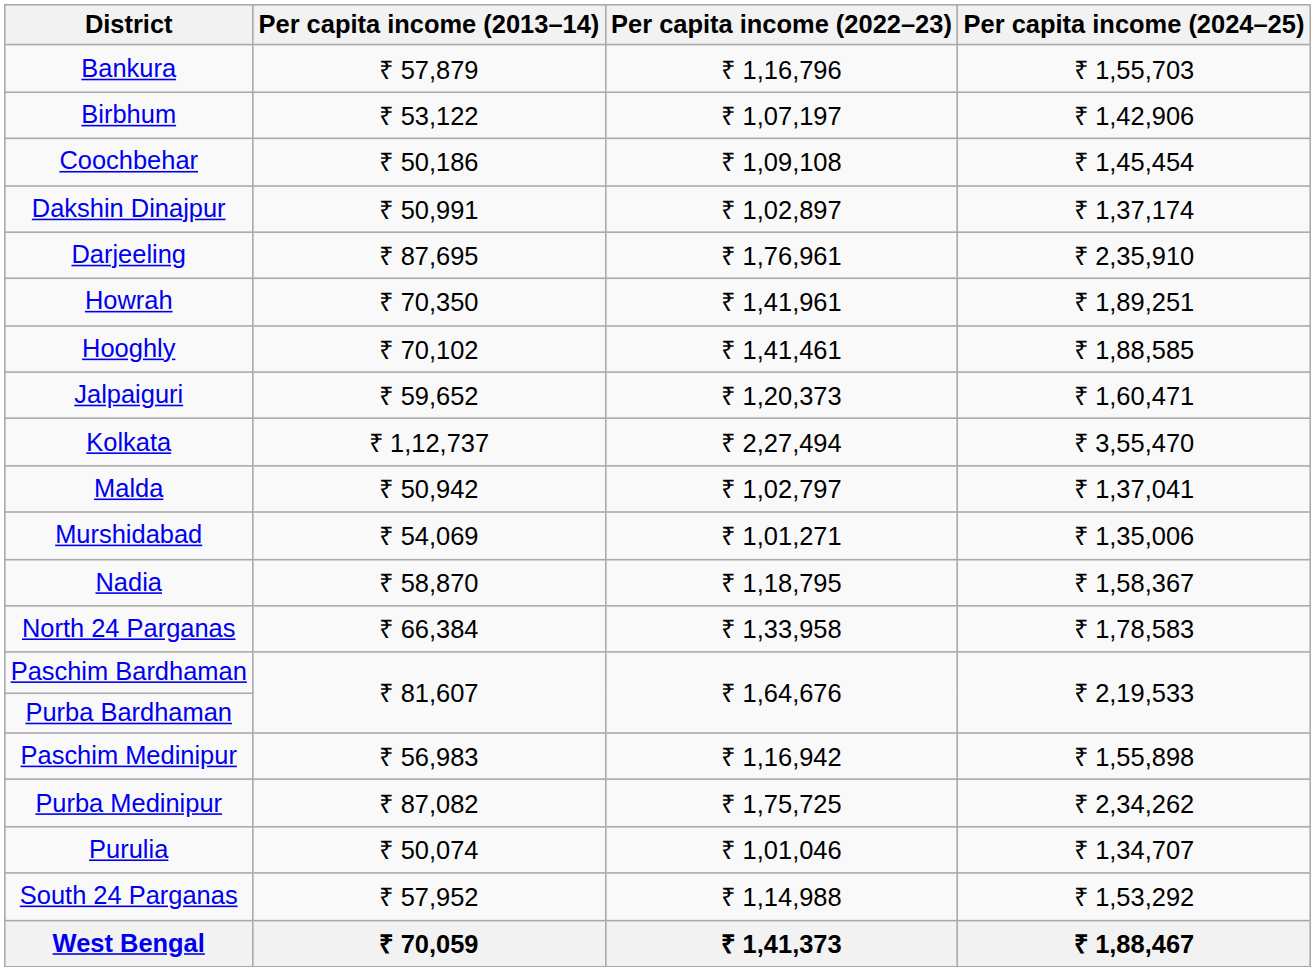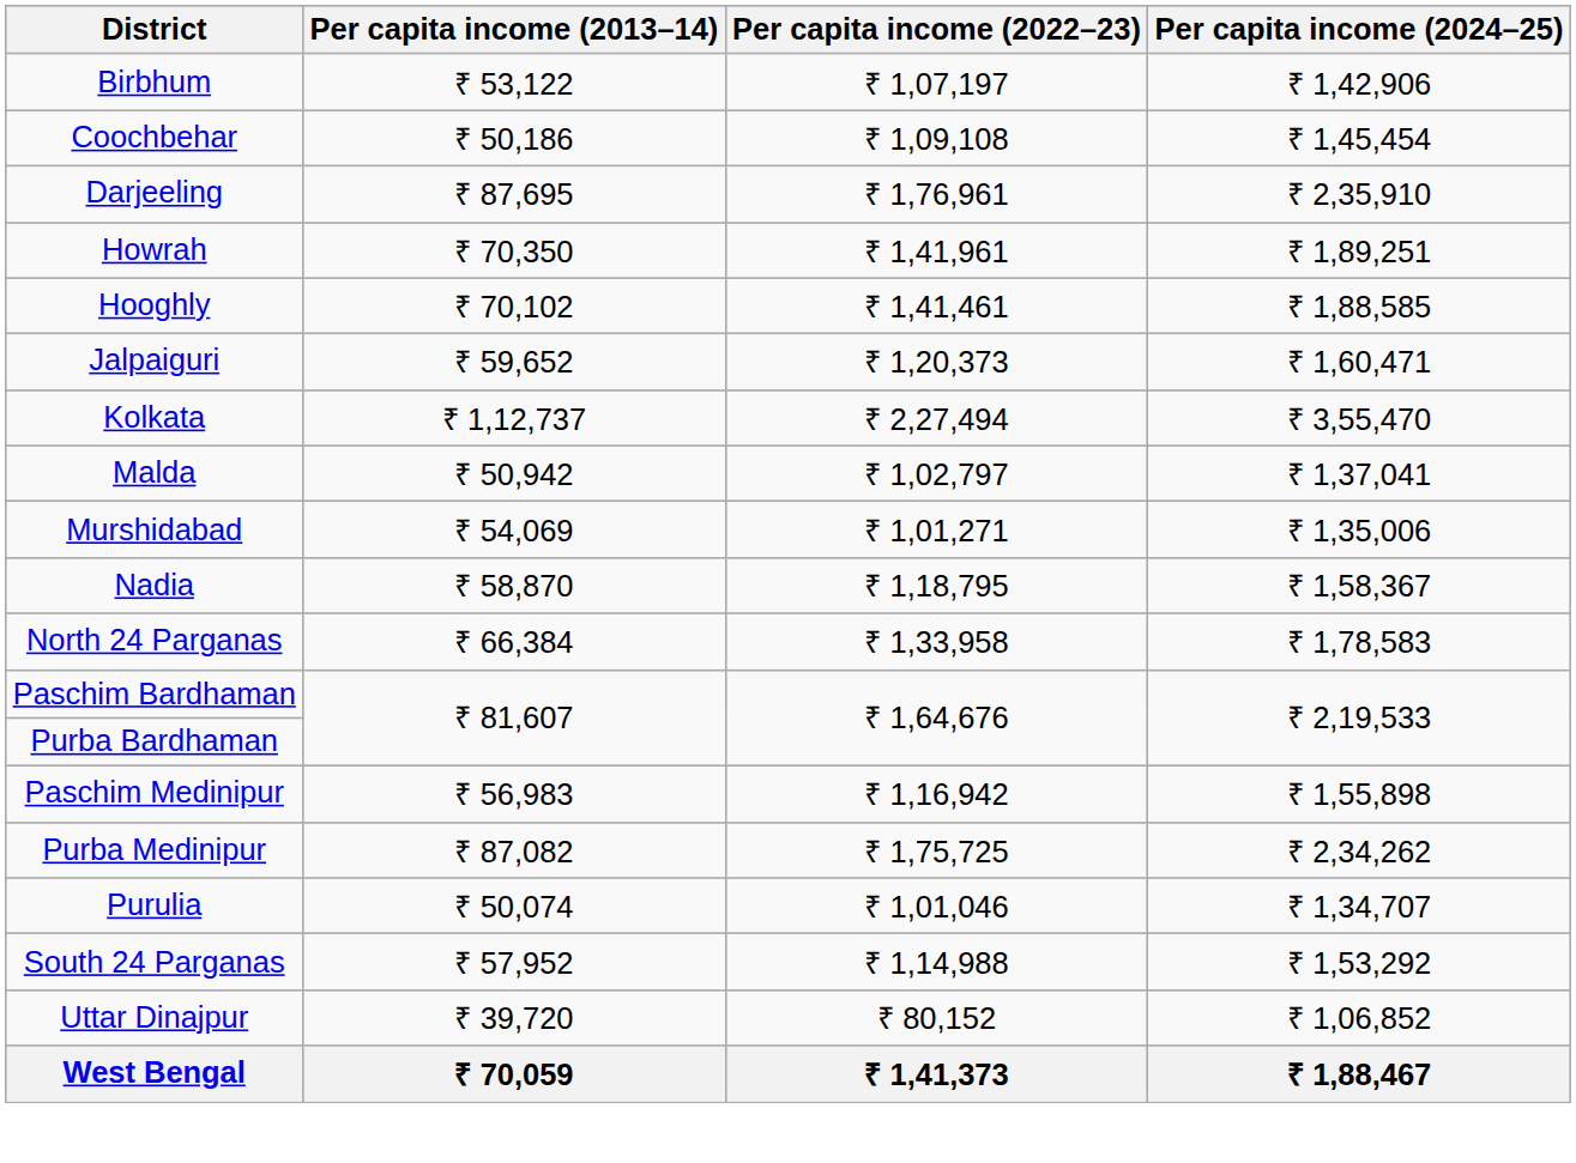- row: Bankura | ₹ 57,879 | ₹ 1,16,796 | ₹ 1,55,703
- row: Dakshin Dinajpur | ₹ 50,991 | ₹ 1,02,897 | ₹ 1,37,174
+ row: Uttar Dinajpur | ₹ 39,720 | ₹ 80,152 | ₹ 1,06,852
